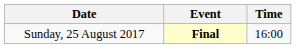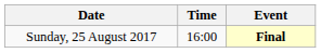columns swapped: Time <-> Event
